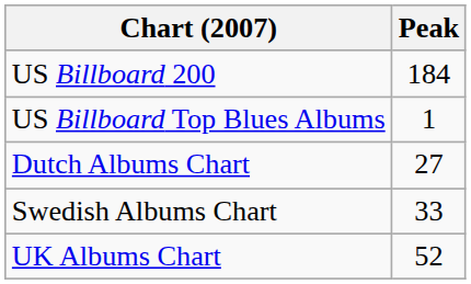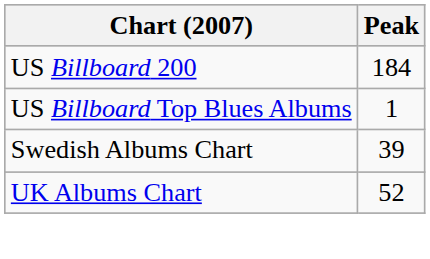- row: Dutch Albums Chart | 27
Swedish Albums Chart | Peak: 33 -> 39
